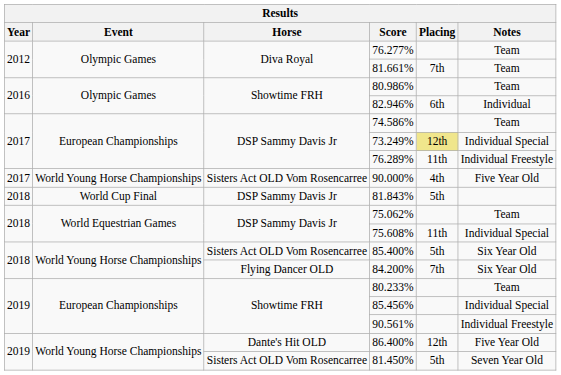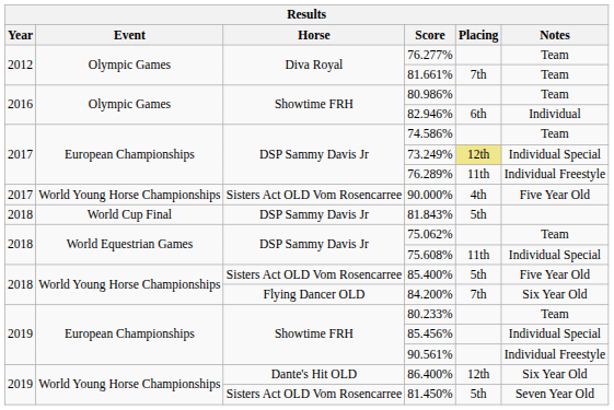85.400% | Notes: Six Year Old -> Five Year Old
86.400% | Notes: Five Year Old -> Six Year Old
